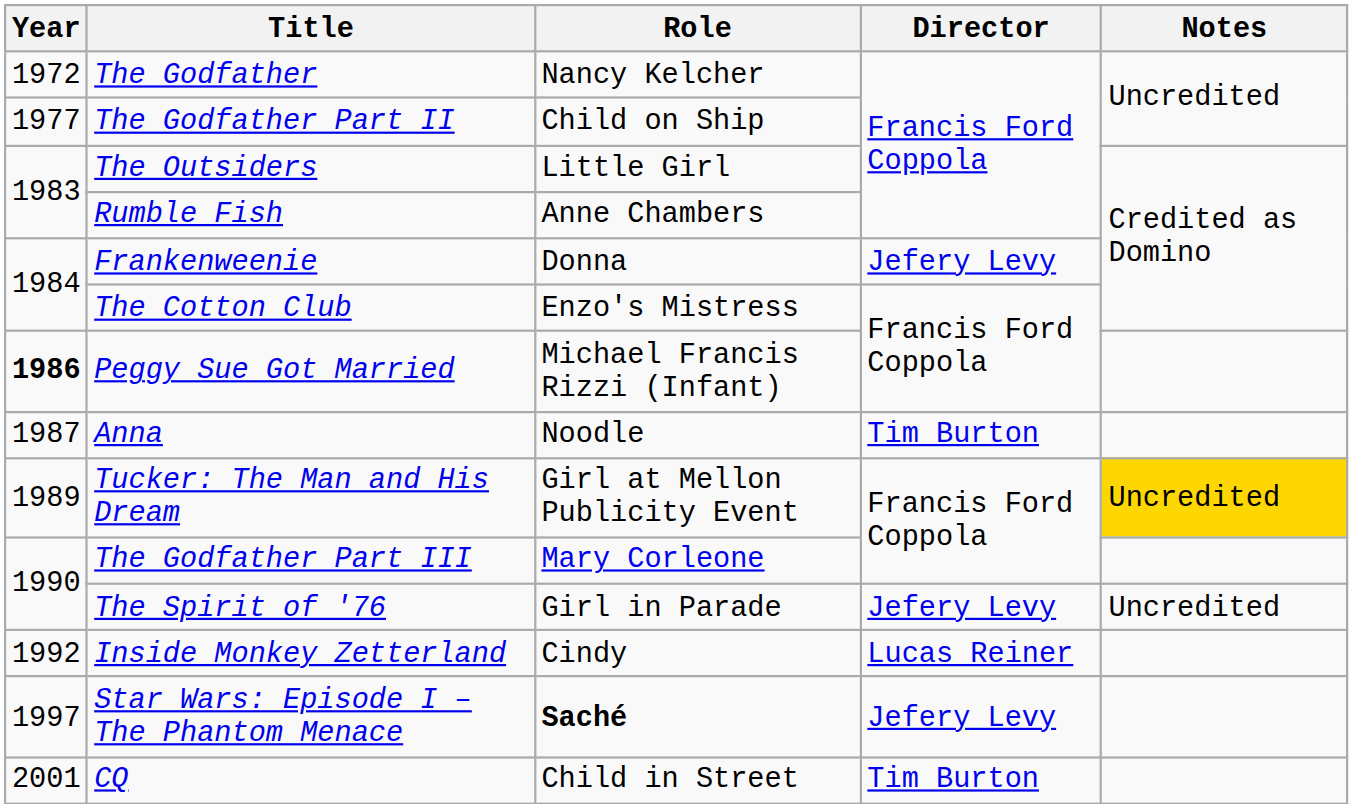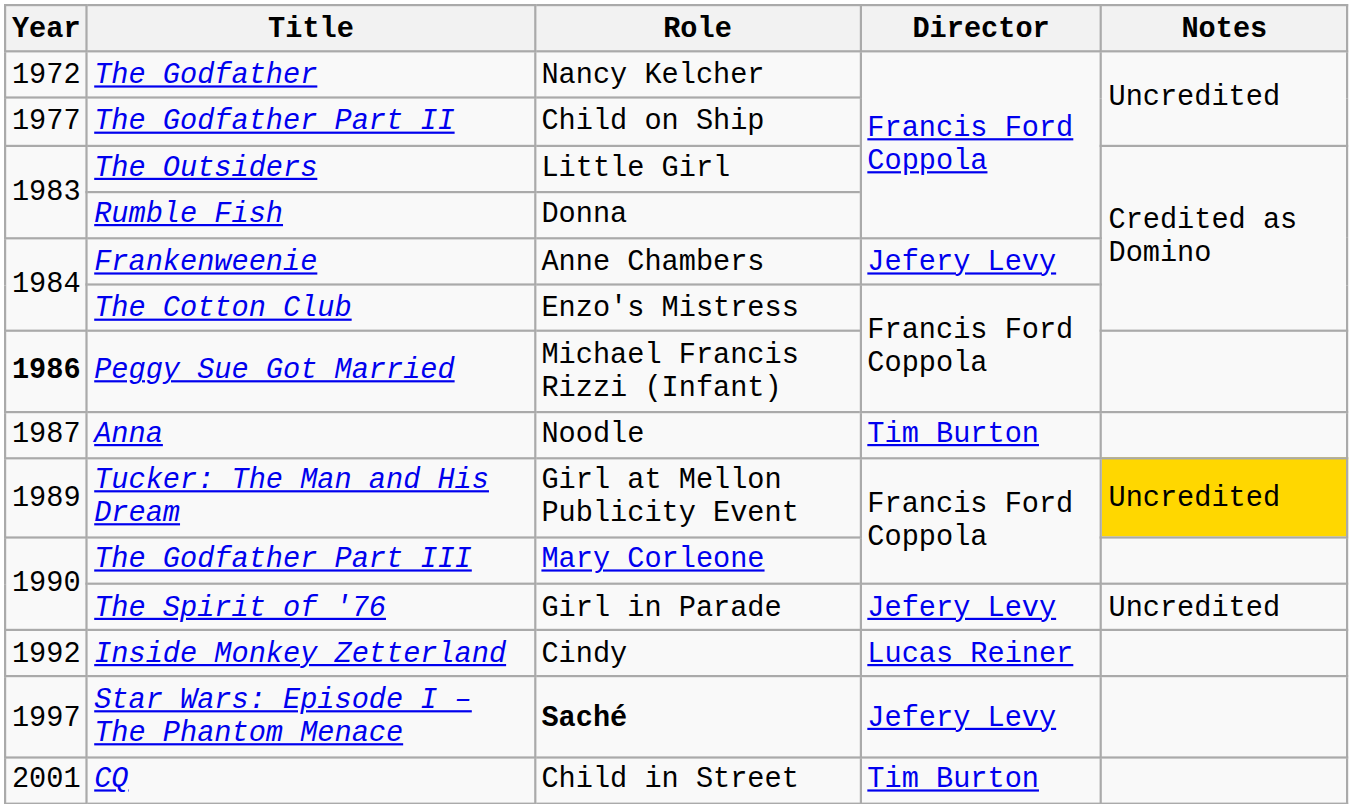Rumble Fish | Role: Anne Chambers -> Donna
Frankenweenie | Role: Donna -> Anne Chambers
